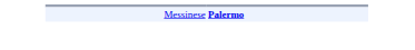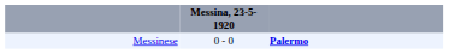+ column: Messina, 23-5-1920 | 0 - 0
